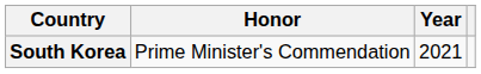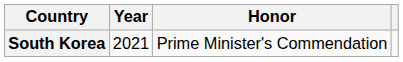columns swapped: Year <-> Honor
